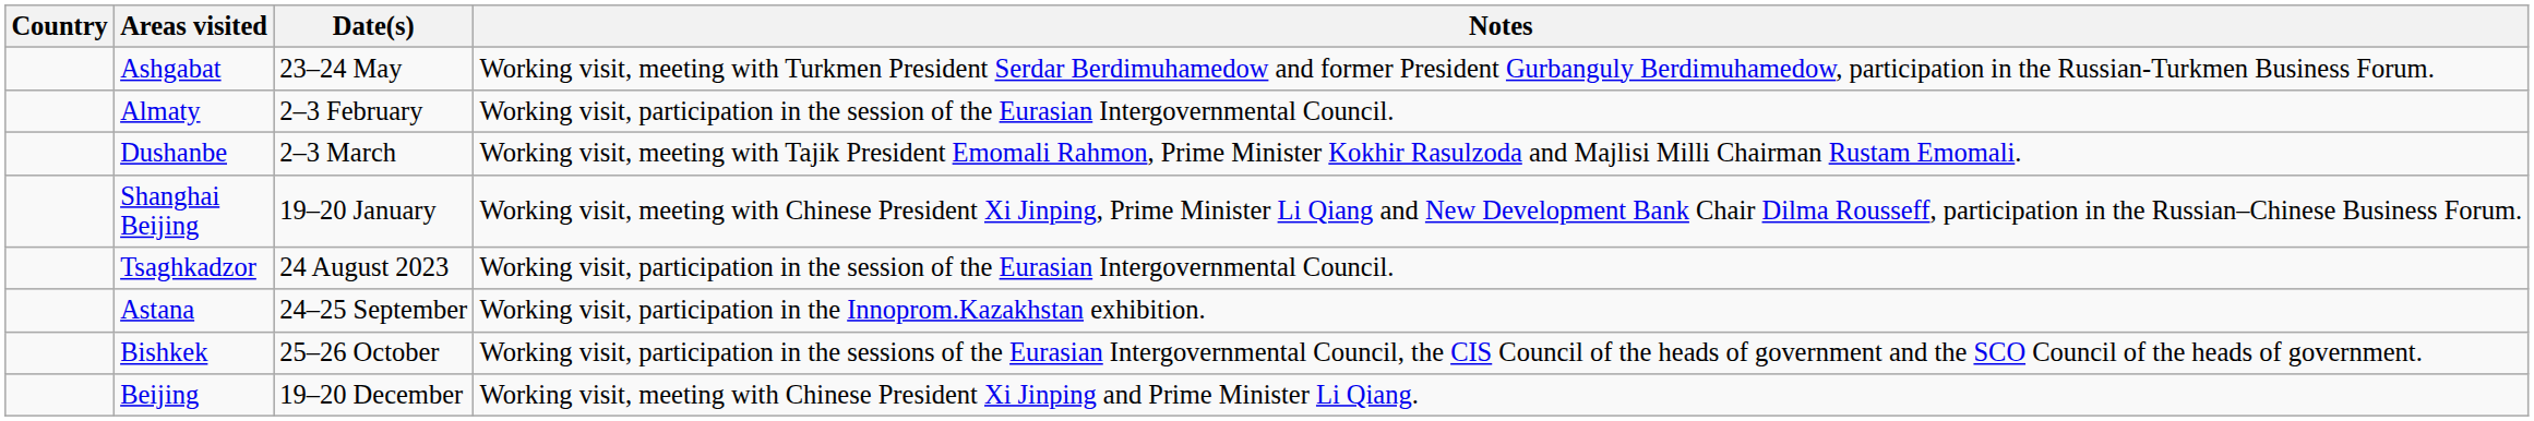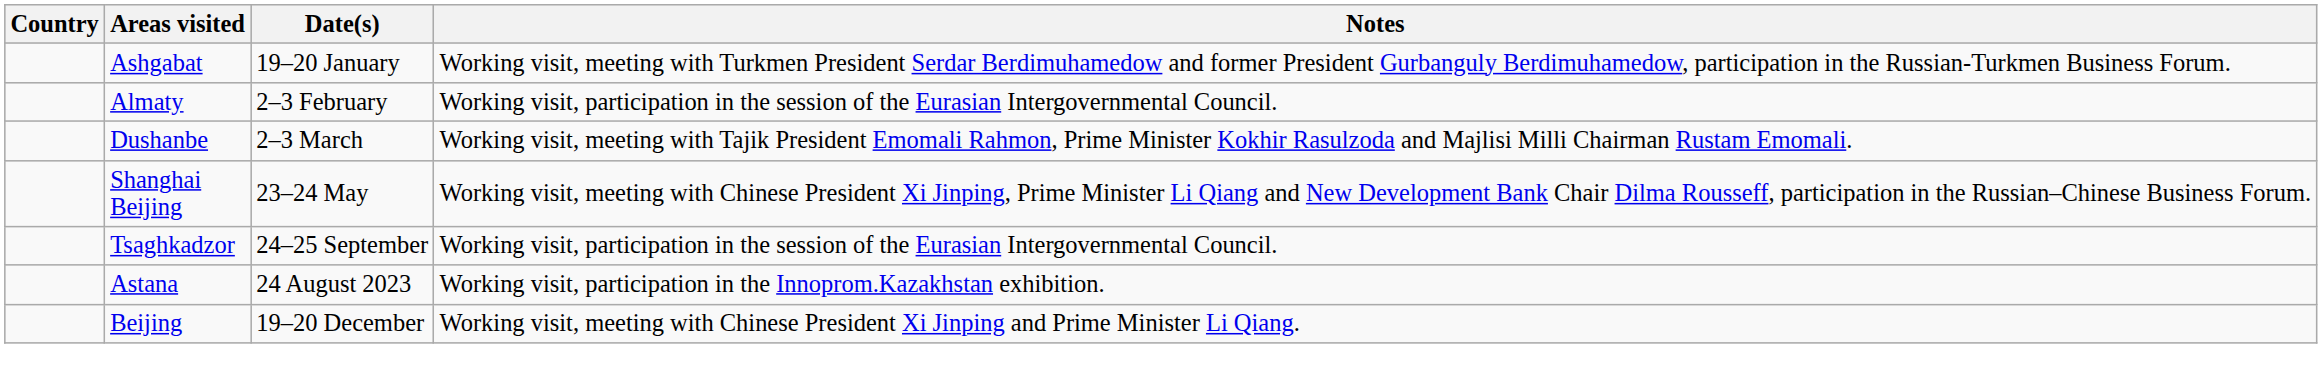Ashgabat | Date(s): 23–24 May -> 19–20 January
Shanghai Beijing | Date(s): 19–20 January -> 23–24 May
Tsaghkadzor | Date(s): 24 August 2023 -> 24–25 September
Astana | Date(s): 24–25 September -> 24 August 2023
- row: Bishkek | 25–26 October | Working visit, participation in the sessions of the Eurasian Intergovernmental Council, the CIS Council of the heads of government and the SCO Council of the heads of government.
